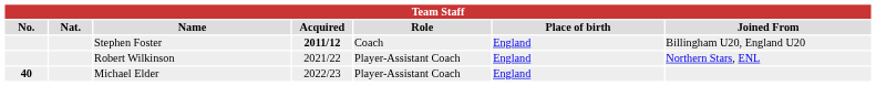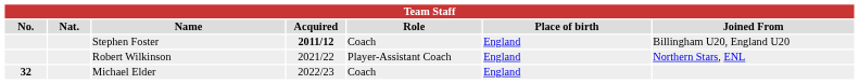Michael Elder | No.: 40 -> 32
Michael Elder | Role: Player-Assistant Coach -> Coach
